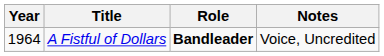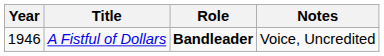A Fistful of Dollars | Year: 1964 -> 1946
